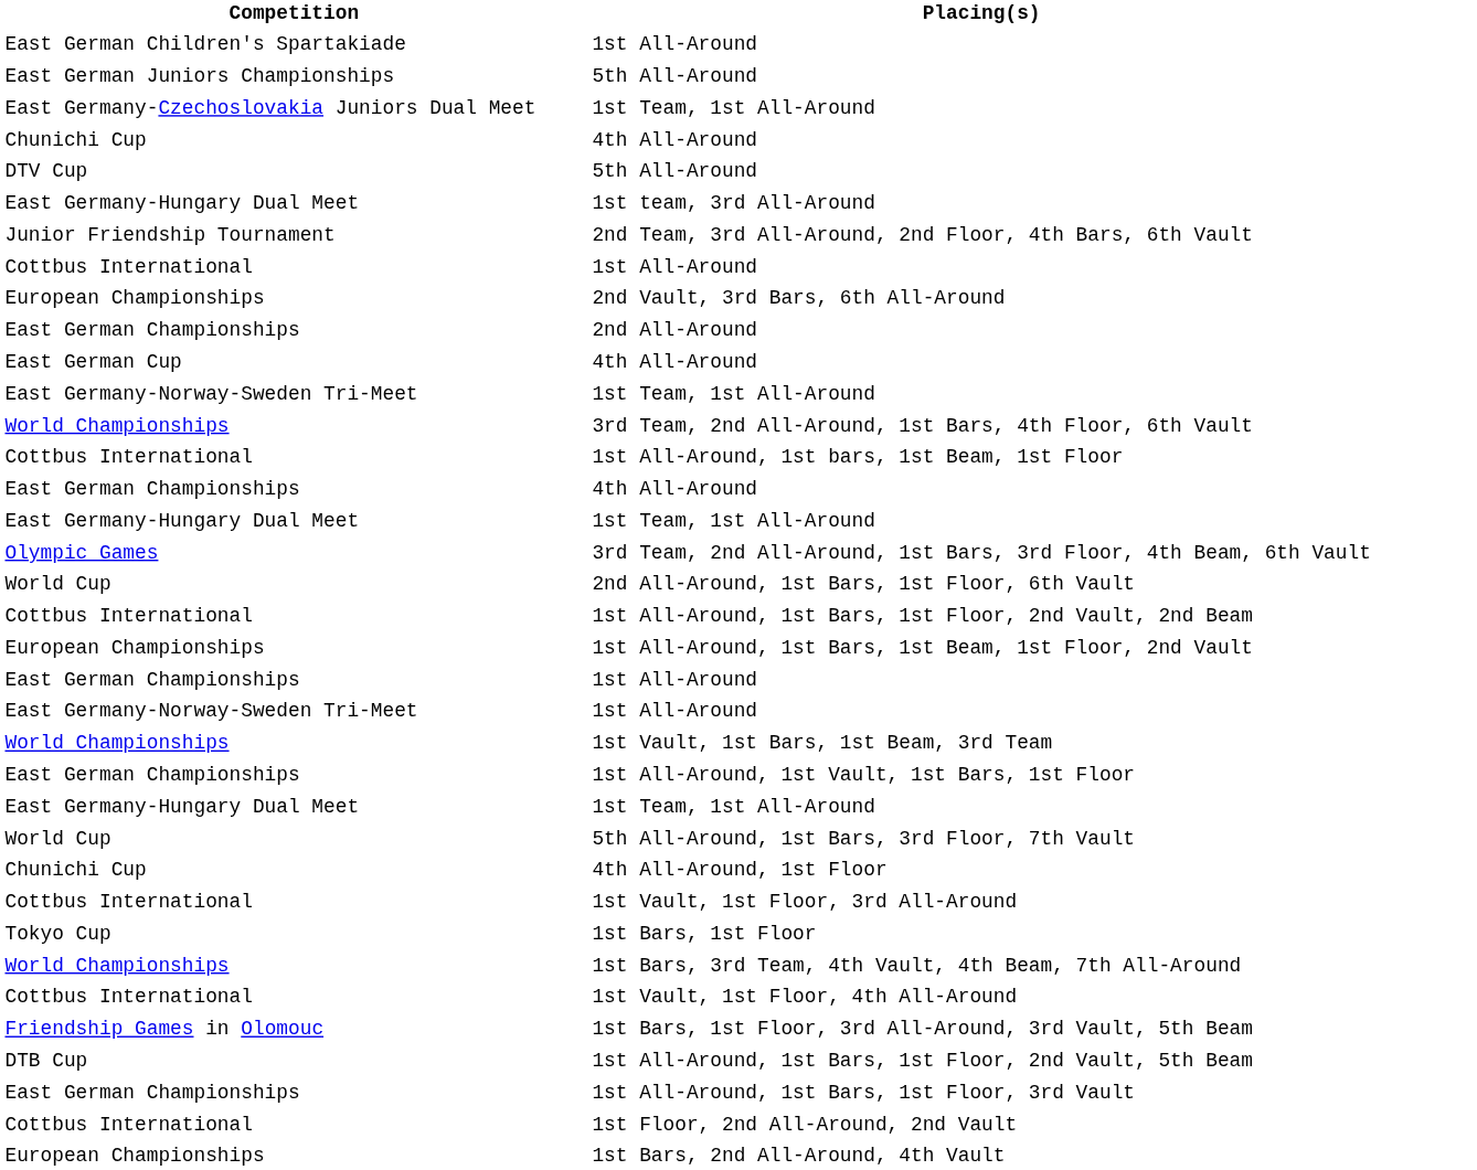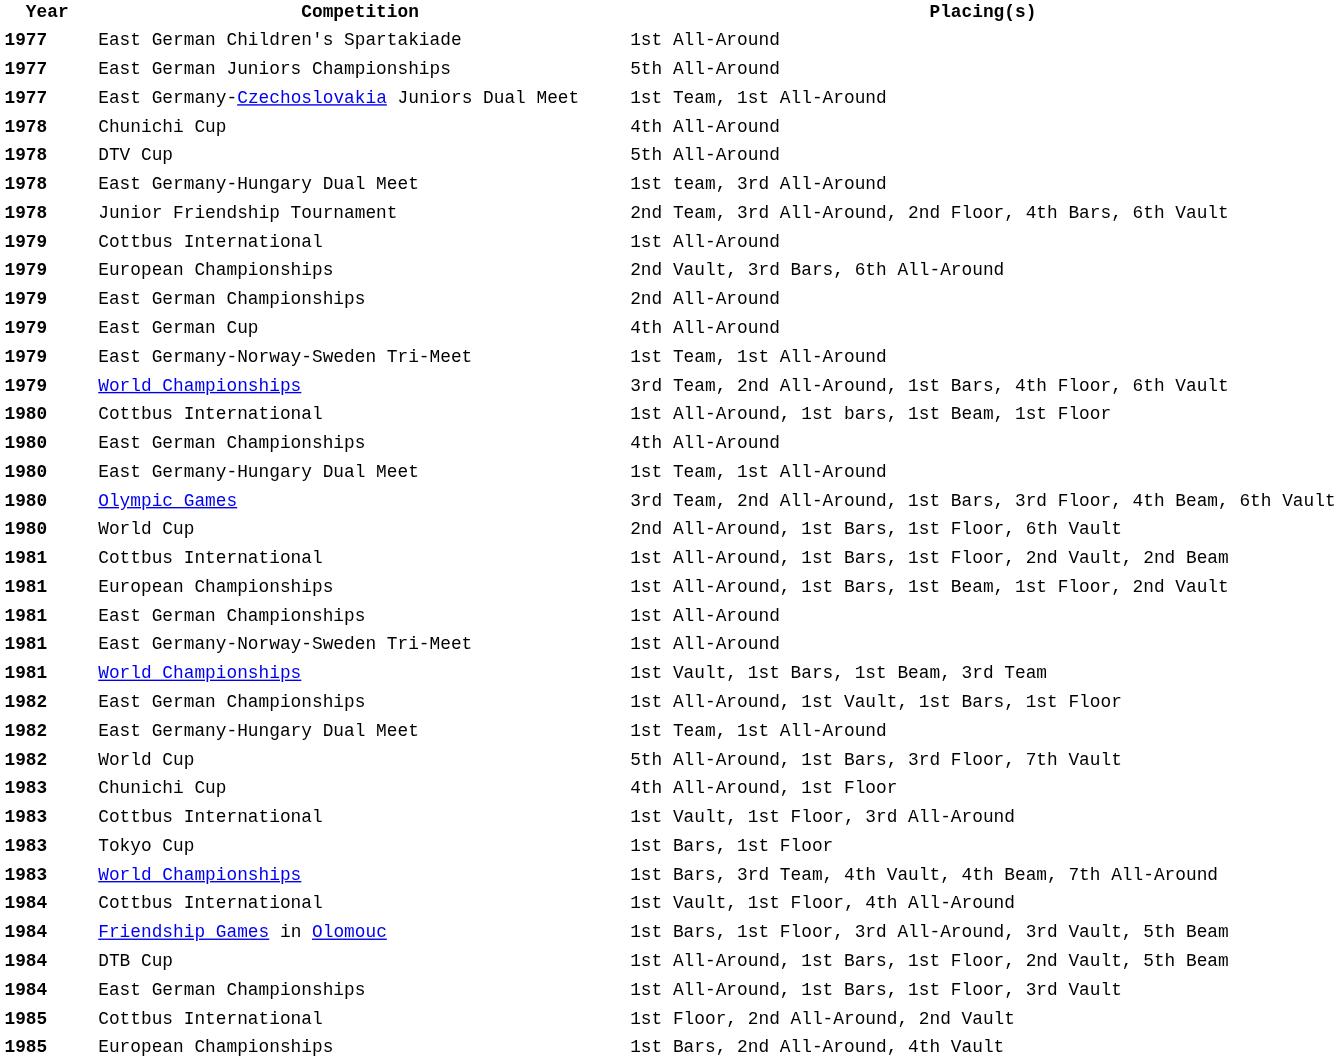+ column: Year | 1977 | 1977 | 1977 | 1978 | 1978 | 1978 | 1978 | 1979 | 1979 | 1979 | 1979 | 1979 | 1979 | 1980 | 1980 | 1980 | 1980 | 1980 | 1981 | 1981 | 1981 | 1981 | 1981 | 1982 | 1982 | 1982 | 1983 | 1983 | 1983 | 1983 | 1984 | 1984 | 1984 | 1984 | 1985 | 1985
